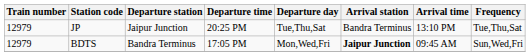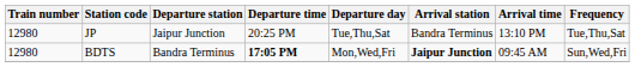JP | Train number: 12979 -> 12980
BDTS | Train number: 12979 -> 12980
BDTS | Departure time: normal -> bold
